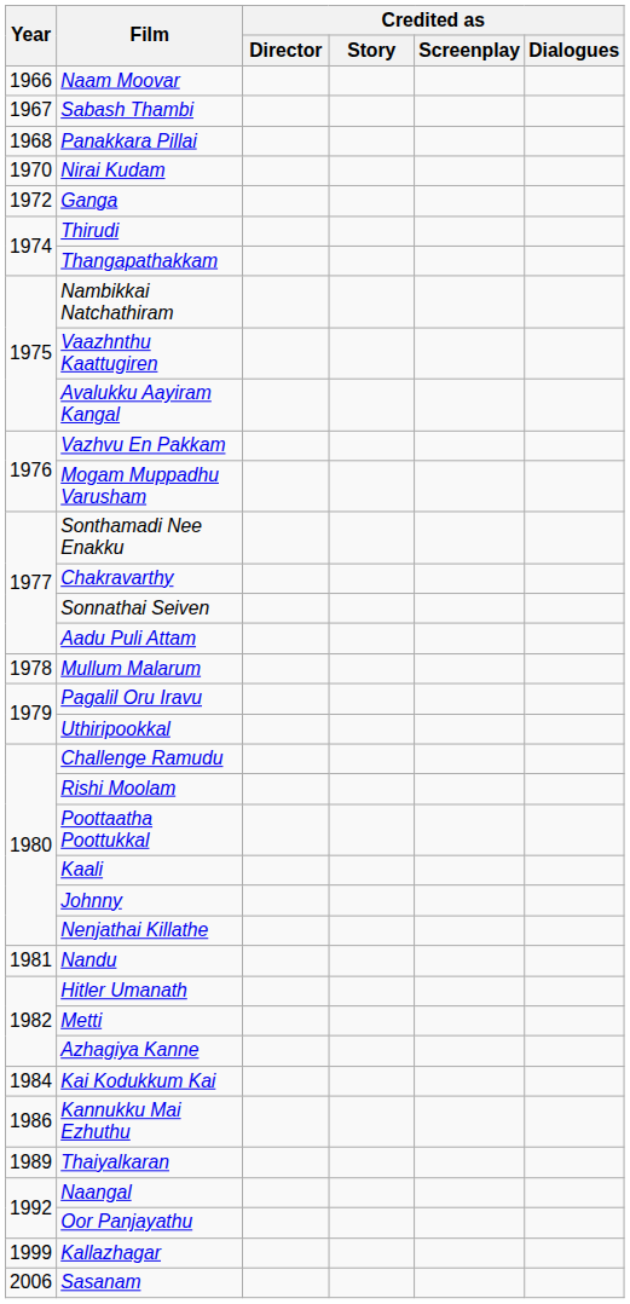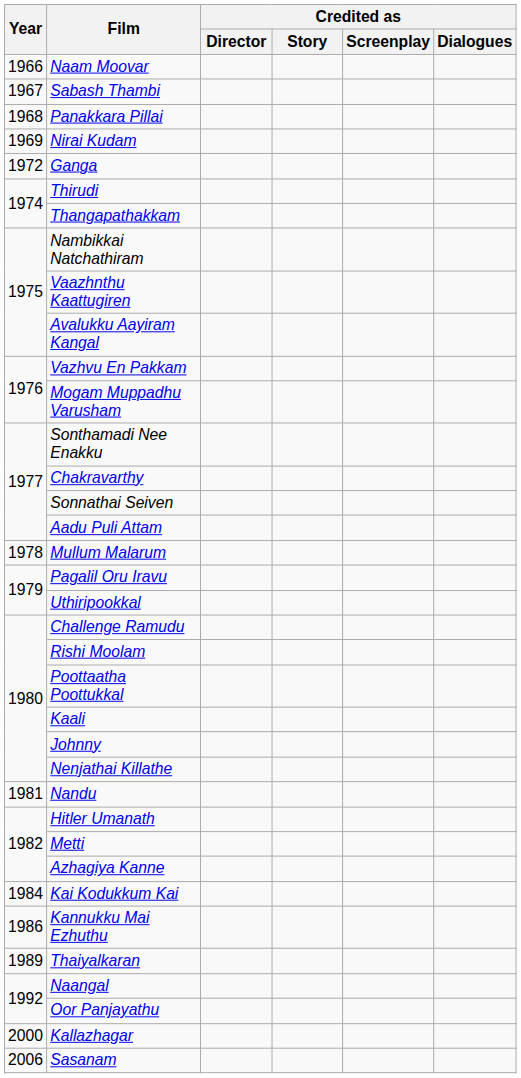Nirai Kudam | Year: 1970 -> 1969
Kallazhagar | Year: 1999 -> 2000
